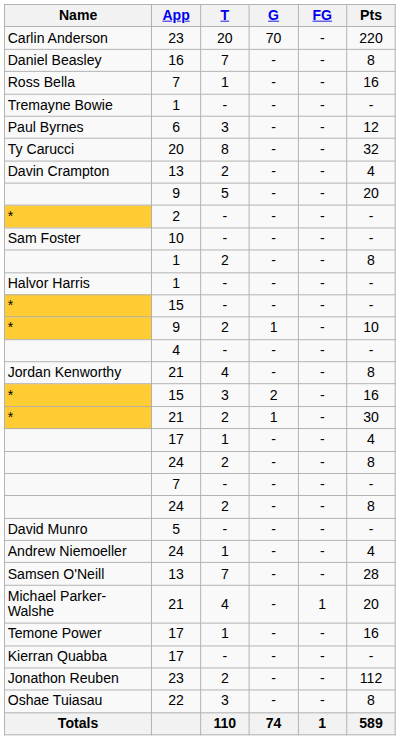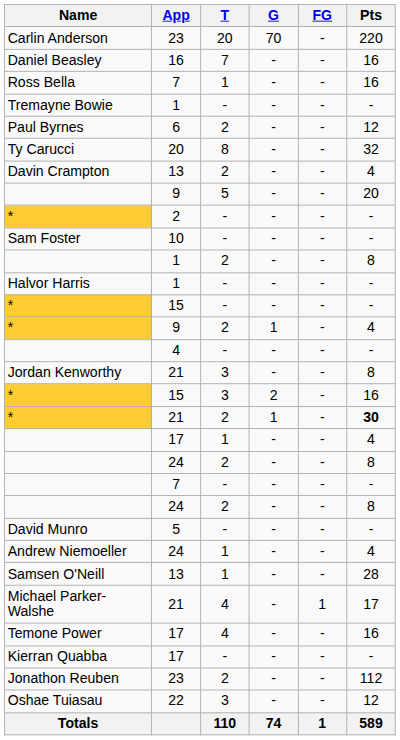Daniel Beasley | Pts: 8 -> 16
Paul Byrnes | T: 3 -> 2
* / 9 | Pts: 10 -> 4
Jordan Kenworthy | T: 4 -> 3
* / 21 | Pts: normal -> bold
Samsen O'Neill | T: 7 -> 1
Michael Parker-Walshe | Pts: 20 -> 17
Temone Power | T: 1 -> 4
Oshae Tuiasau | Pts: 8 -> 12
